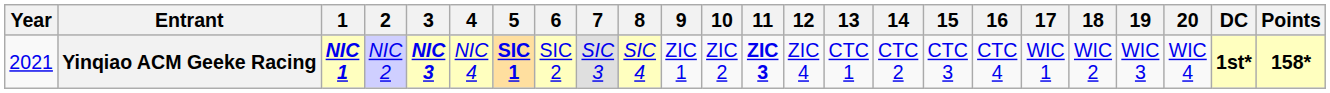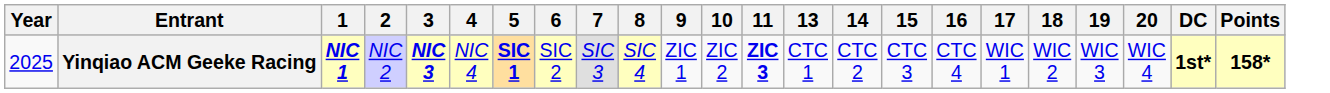- column: 12 | ZIC 4
Yinqiao ACM Geeke Racing | Year: 2021 -> 2025
